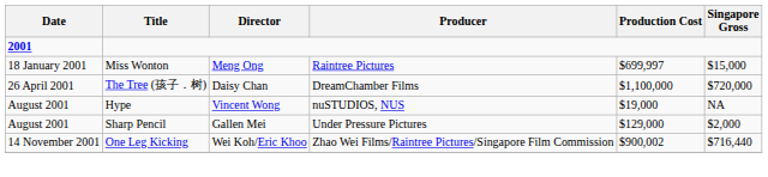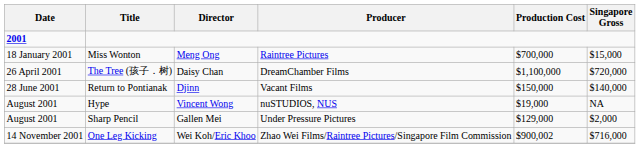Miss Wonton | Production Cost: $699,997 -> $700,000
+ row: 28 June 2001 | Return to Pontianak | Djinn | Vacant Films | $150,000 | $140,000
One Leg Kicking | Singapore Gross: $716,440 -> $716,000
